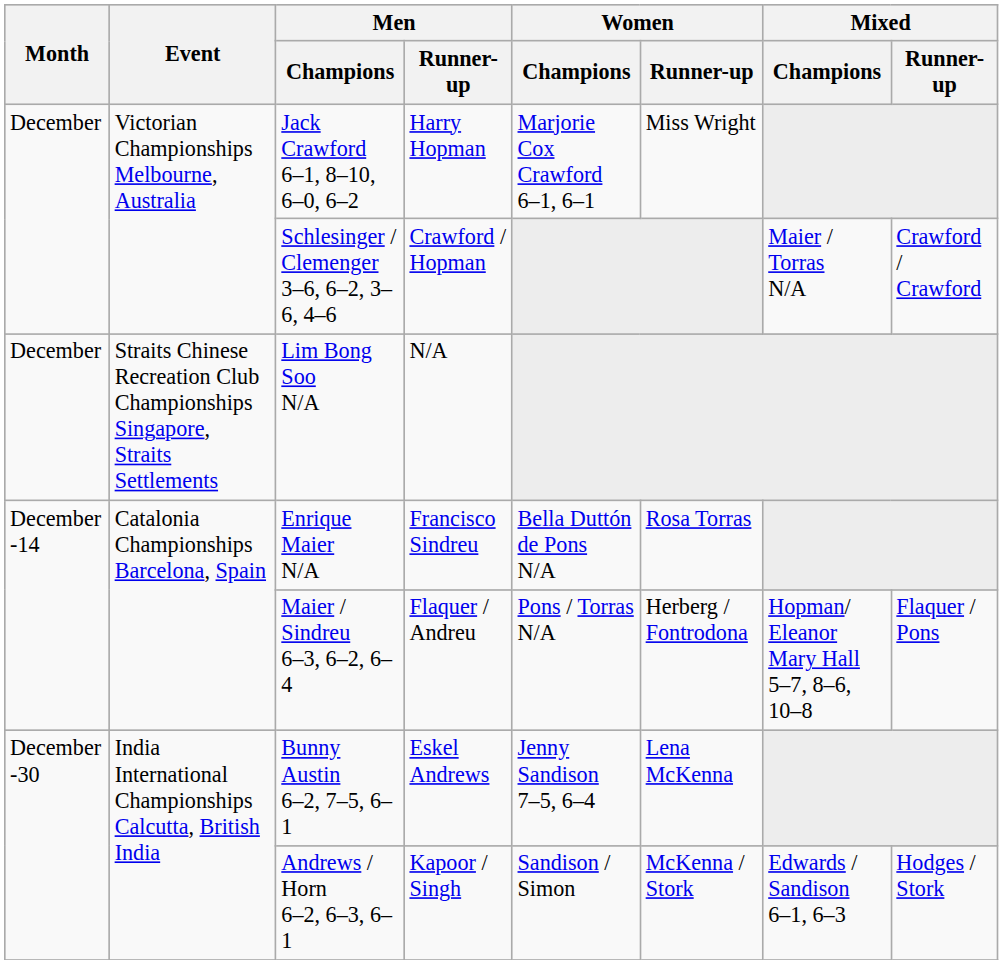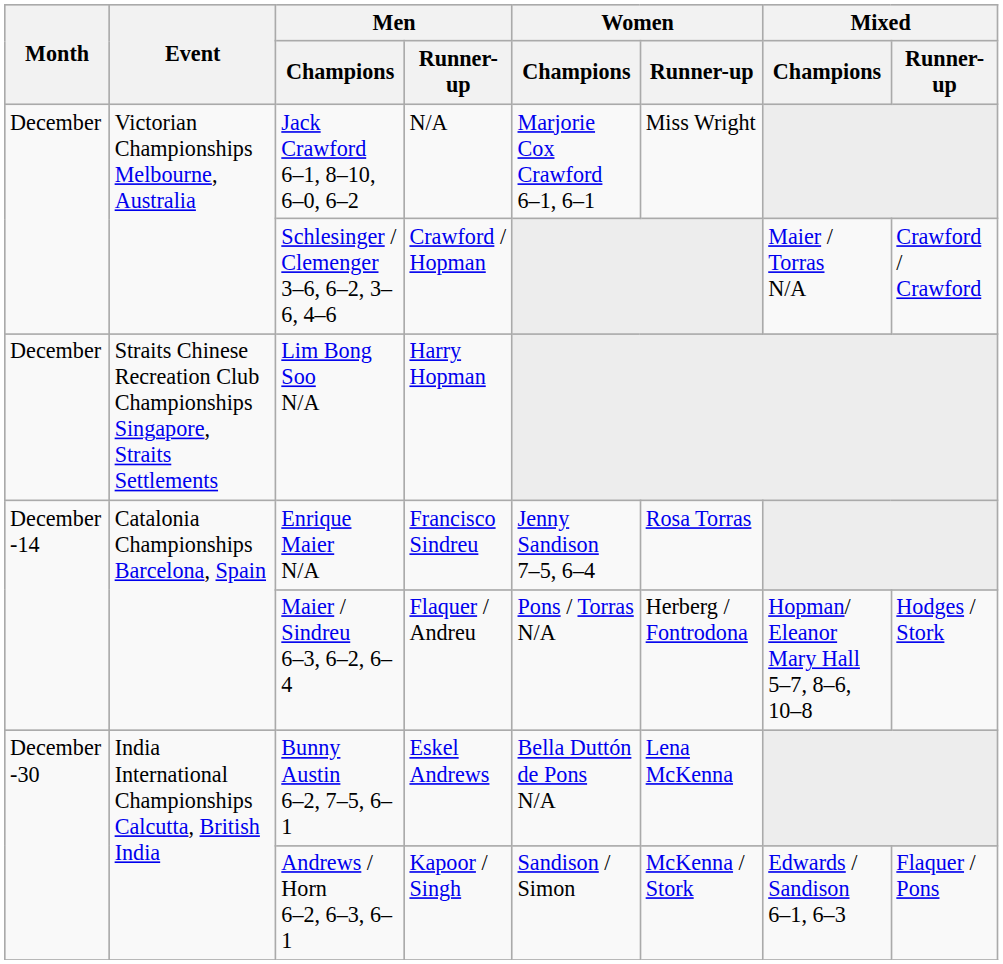Jack Crawford 6–1, 8–10, 6–0, 6–2 | Men / Runner-up: Harry Hopman -> N/A
Lim Bong Soo N/A | Men / Runner-up: N/A -> Harry Hopman
Enrique Maier N/A | Women / Champions: Bella Duttón de Pons N/A -> Jenny Sandison 7–5, 6–4
Maier / Sindreu 6–3, 6–2, 6–4 | Mixed / Runner-up: Flaquer / Pons -> Hodges / Stork
Bunny Austin 6–2, 7–5, 6–1 | Women / Champions: Jenny Sandison 7–5, 6–4 -> Bella Duttón de Pons N/A
Andrews / Horn 6–2, 6–3, 6–1 | Mixed / Runner-up: Hodges / Stork -> Flaquer / Pons
